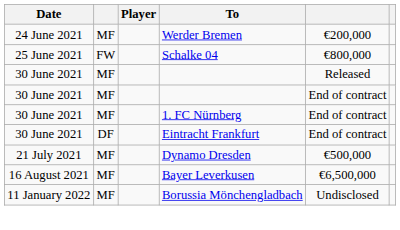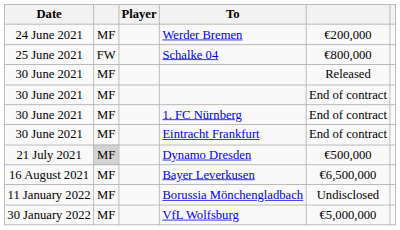Eintracht Frankfurt | column 2: DF -> MF
Dynamo Dresden | column 2: no background -> lightgrey background
+ row: 30 January 2022 | MF | VfL Wolfsburg | €5,000,000
